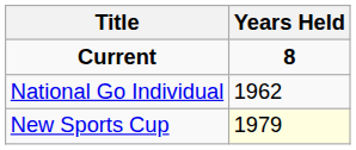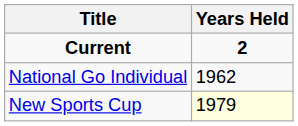Current | Years Held: 8 -> 2
